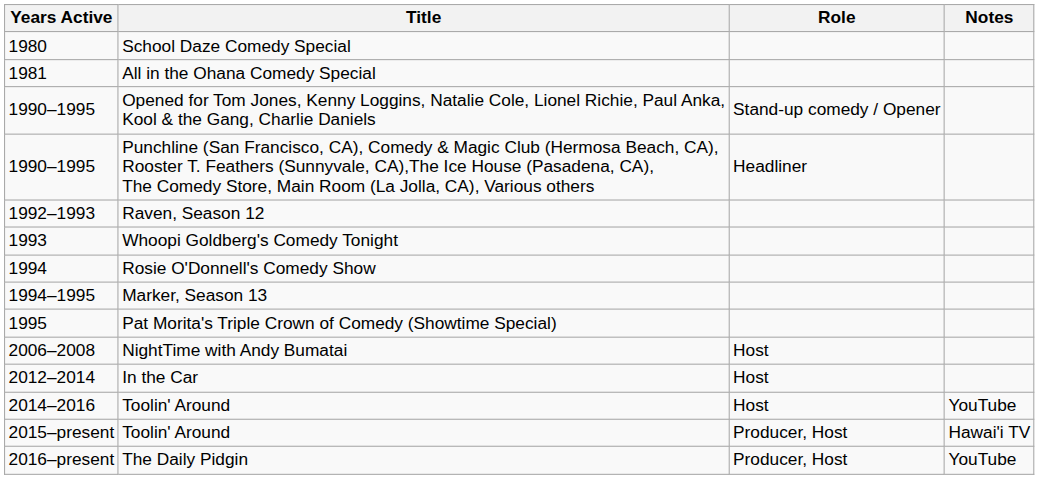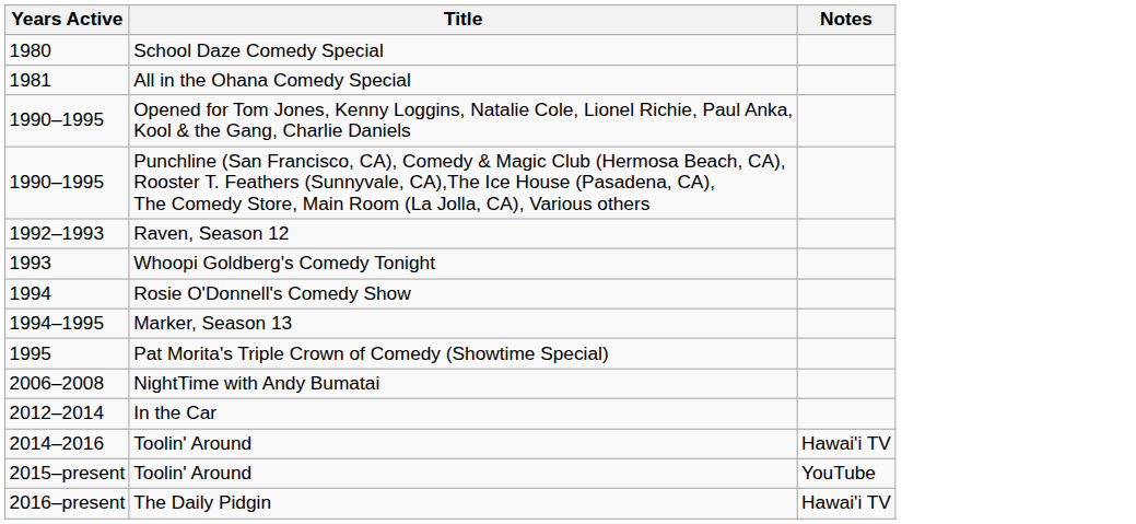- column: Role | Stand-up comedy / Opener | Headliner | Host | Host | Host | Producer, Host | Producer, Host
2014–2016 / Toolin' Around | Notes: YouTube -> Hawai'i TV
2015–present / Toolin' Around | Notes: Hawai'i TV -> YouTube
The Daily Pidgin | Notes: YouTube -> Hawai'i TV
